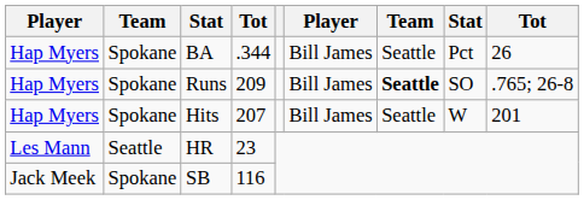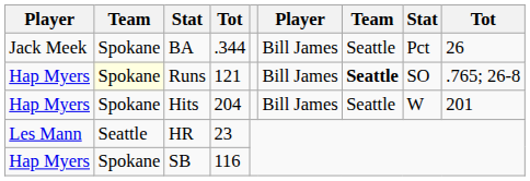BA | column 1: Hap Myers -> Jack Meek
Runs | column 2: no background -> lightyellow background
Runs | column 4: 209 -> 121
Hits | column 4: 207 -> 204
SB | column 1: Jack Meek -> Hap Myers
